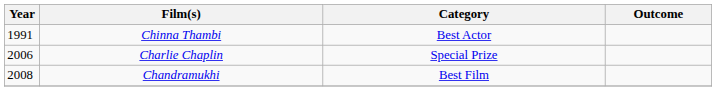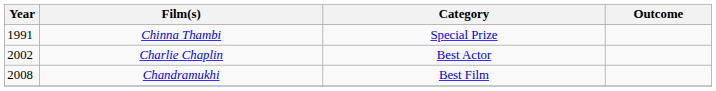Chinna Thambi | Category: Best Actor -> Special Prize
Charlie Chaplin | Year: 2006 -> 2002
Charlie Chaplin | Category: Special Prize -> Best Actor
